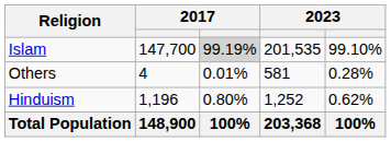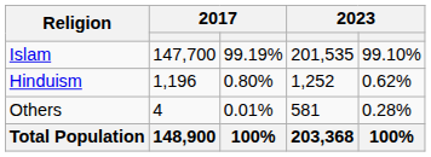Islam | column 3: lightgrey background -> no background
rows swapped: Hinduism <-> Others
